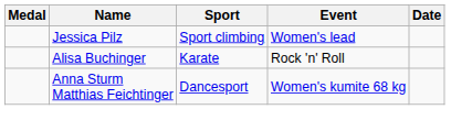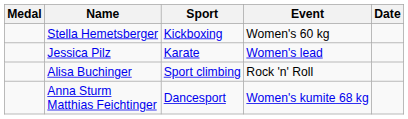+ row: Stella Hemetsberger | Kickboxing | Women's 60 kg
Jessica Pilz | Sport: Sport climbing -> Karate
Alisa Buchinger | Sport: Karate -> Sport climbing
